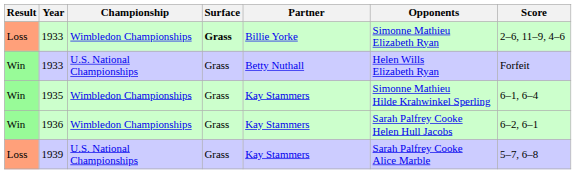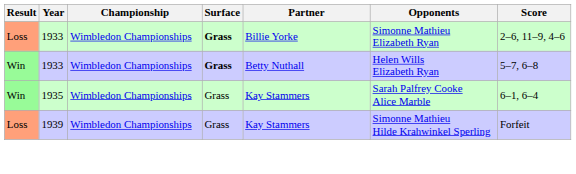Win / 1933 | Championship: U.S. National Championships -> Wimbledon Championships
Win / 1933 | Surface: normal -> bold
Win / 1933 | Score: Forfeit -> 5–7, 6–8
1935 | Opponents: Simonne Mathieu Hilde Krahwinkel Sperling -> Sarah Palfrey Cooke Alice Marble
- row: Win | 1936 | Wimbledon Championships | Grass | Kay Stammers | Sarah Palfrey Cooke Helen Hull Jacobs | 6–2, 6–1
1939 | Championship: U.S. National Championships -> Wimbledon Championships
1939 | Opponents: Sarah Palfrey Cooke Alice Marble -> Simonne Mathieu Hilde Krahwinkel Sperling
1939 | Score: 5–7, 6–8 -> Forfeit
